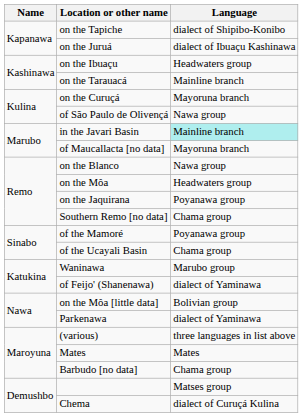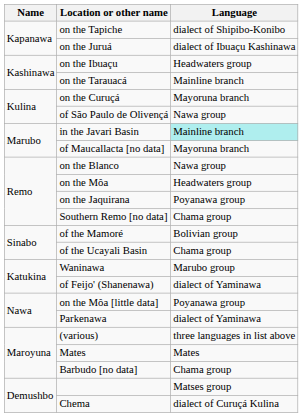of the Mamoré | Language: Poyanawa group -> Bolivian group
on the Môa [little data] | Language: Bolivian group -> Poyanawa group
